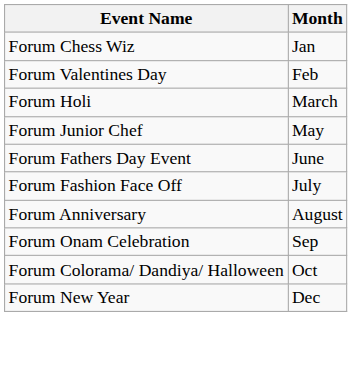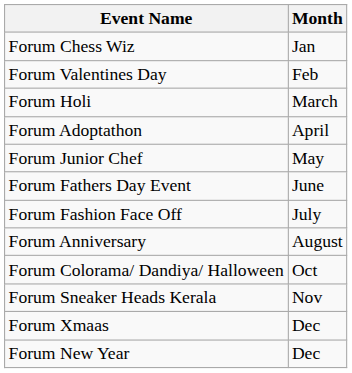+ row: Forum Adoptathon | April
- row: Forum Onam Celebration | Sep
+ row: Forum Sneaker Heads Kerala | Nov
+ row: Forum Xmaas | Dec
